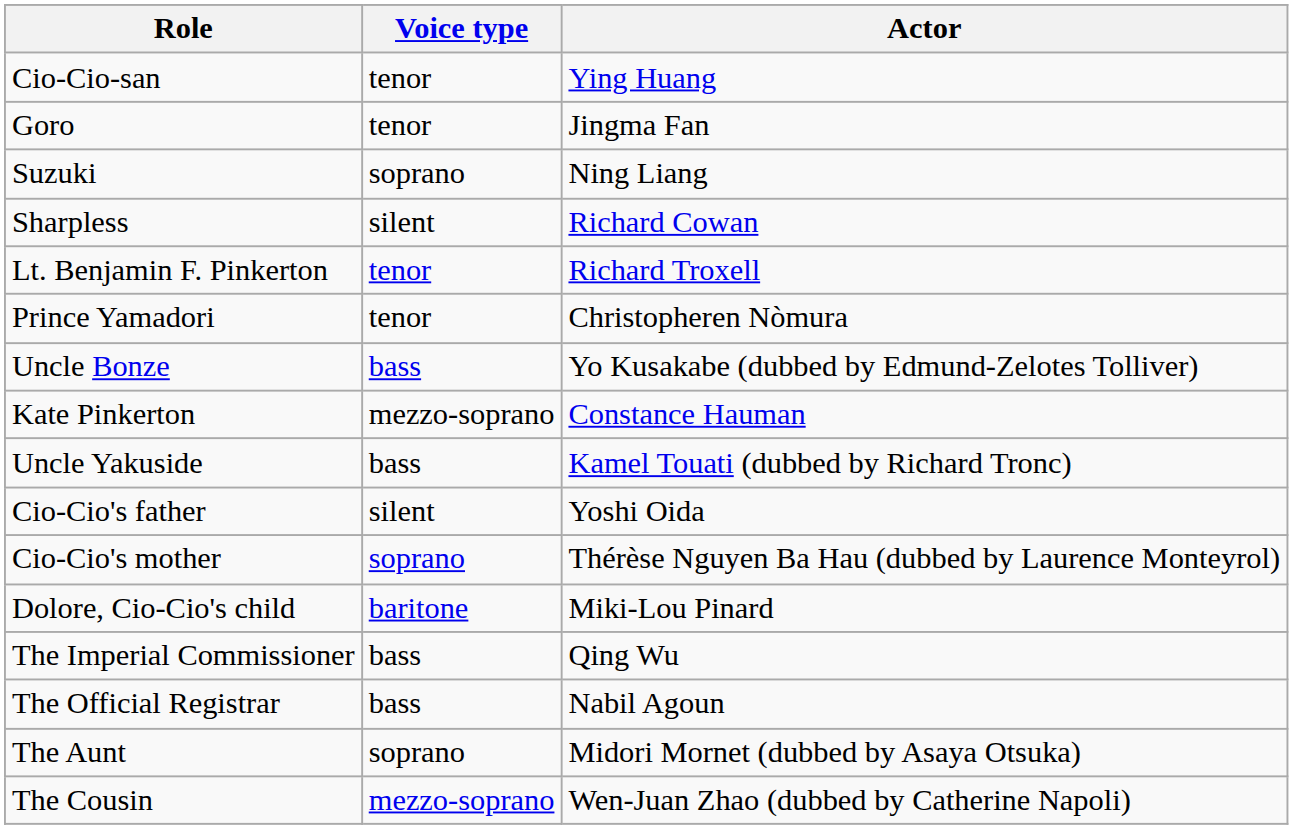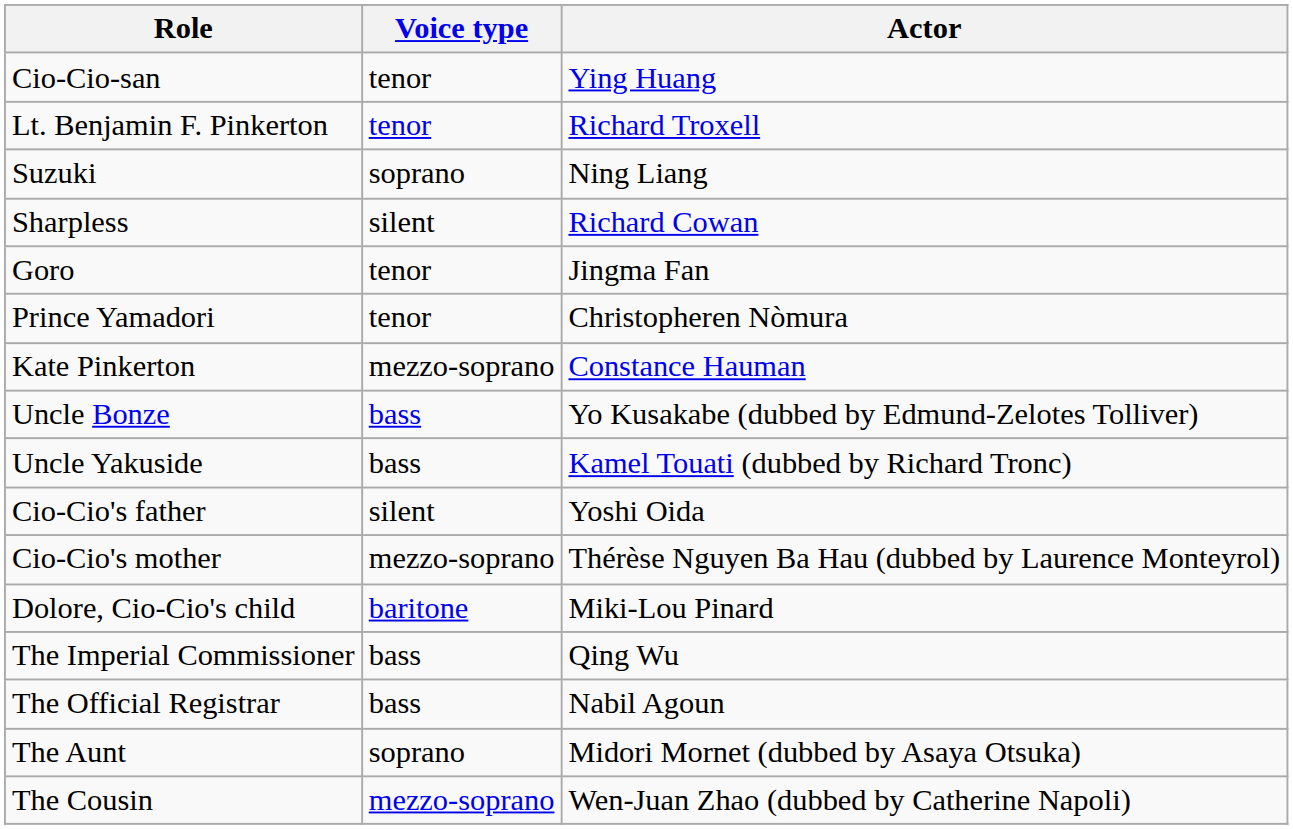rows swapped: Lt. Benjamin F. Pinkerton <-> Goro
rows swapped: Kate Pinkerton <-> Uncle Bonze
Cio-Cio's mother | Voice type: soprano -> mezzo-soprano
